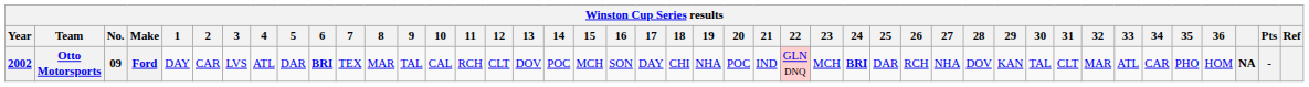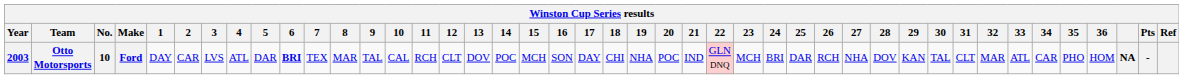Otto Motorsports | Year: 2002 -> 2003
Otto Motorsports | No.: 09 -> 10
Otto Motorsports | 24: bold -> normal
